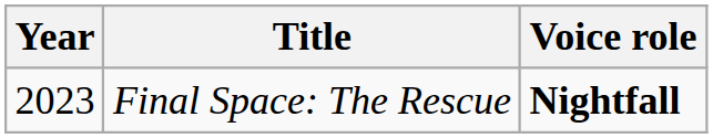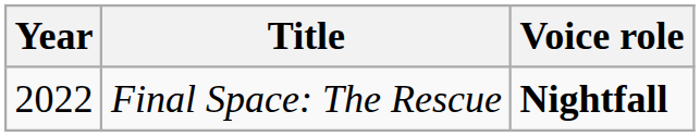Final Space: The Rescue | Year: 2023 -> 2022
